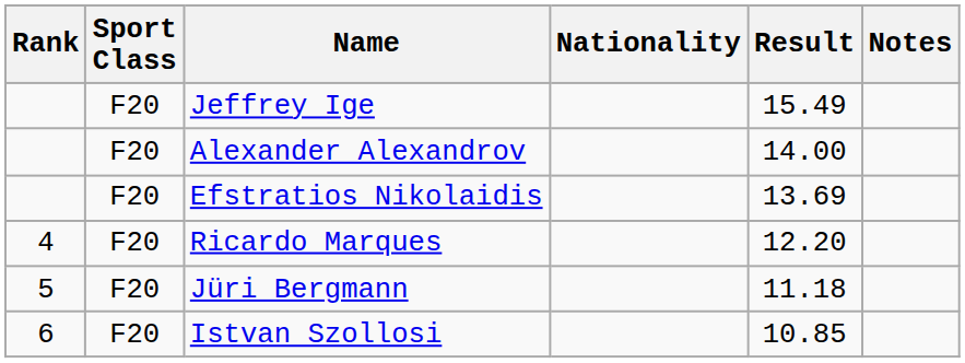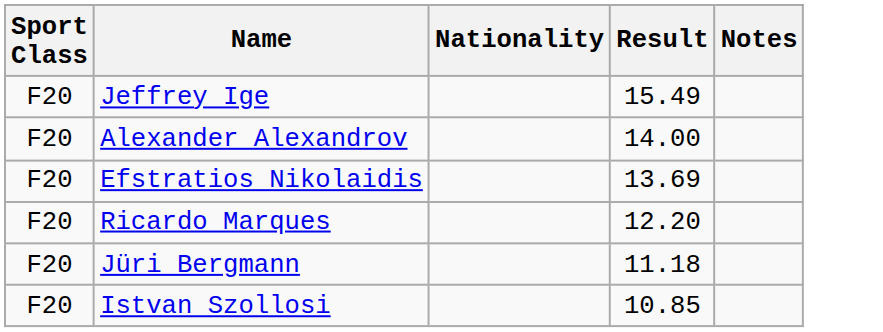- column: Rank | 4 | 5 | 6
